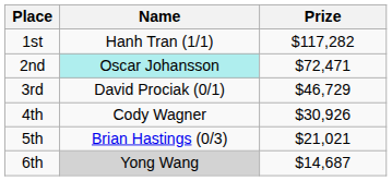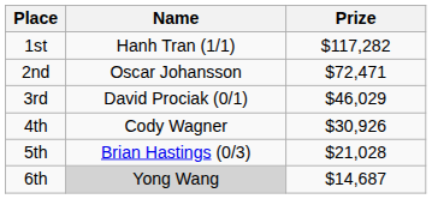2nd | Name: paleturquoise background -> no background
3rd | Prize: $46,729 -> $46,029
5th | Prize: $21,021 -> $21,028
